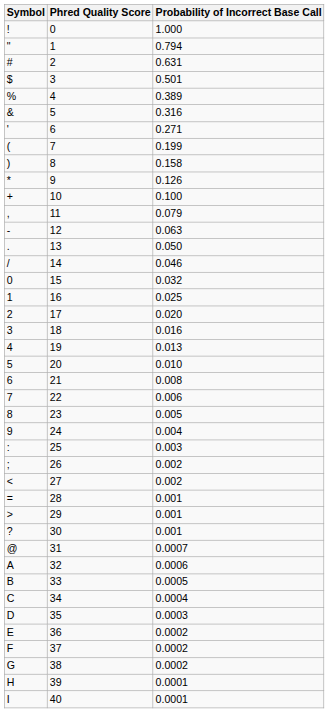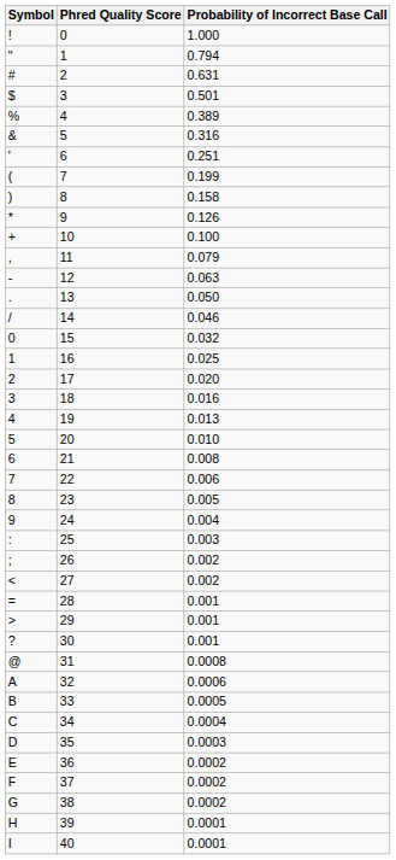' | Probability of Incorrect Base Call: 0.271 -> 0.251
@ | Probability of Incorrect Base Call: 0.0007 -> 0.0008
